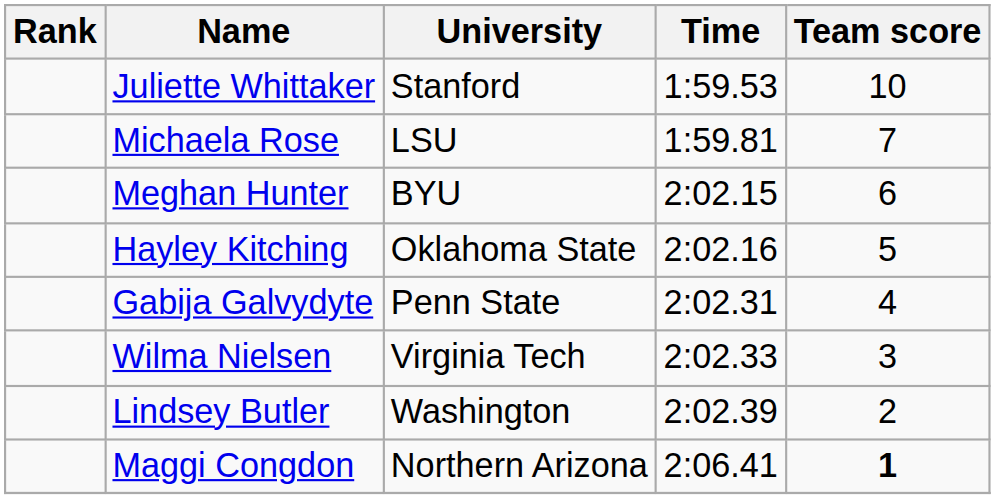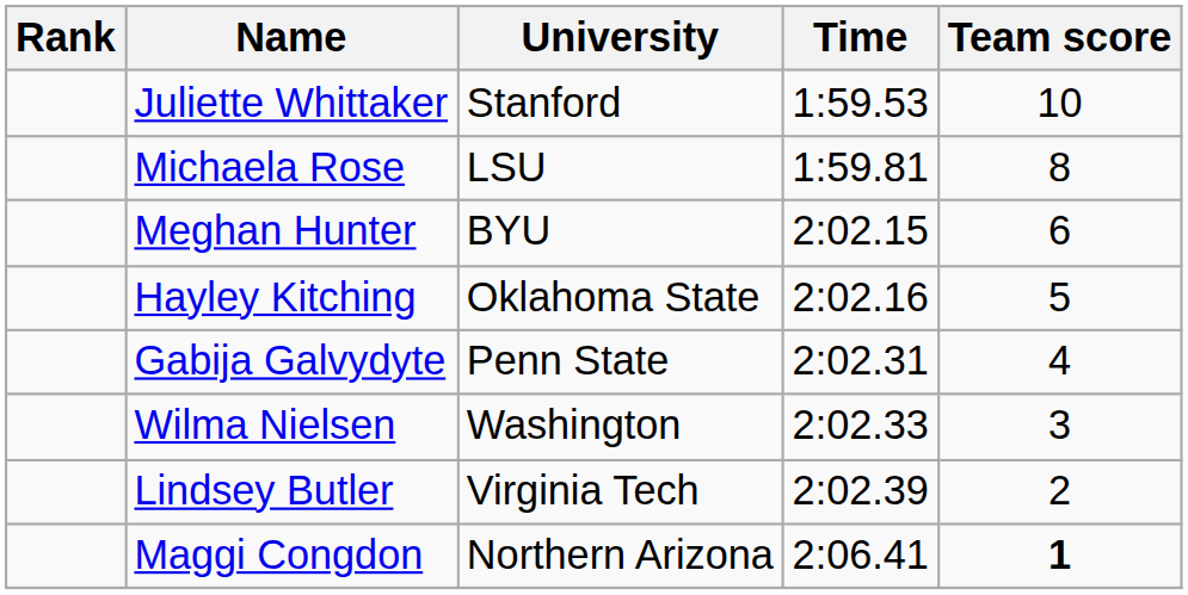Michaela Rose | Team score: 7 -> 8
Wilma Nielsen | University: Virginia Tech -> Washington
Lindsey Butler | University: Washington -> Virginia Tech
